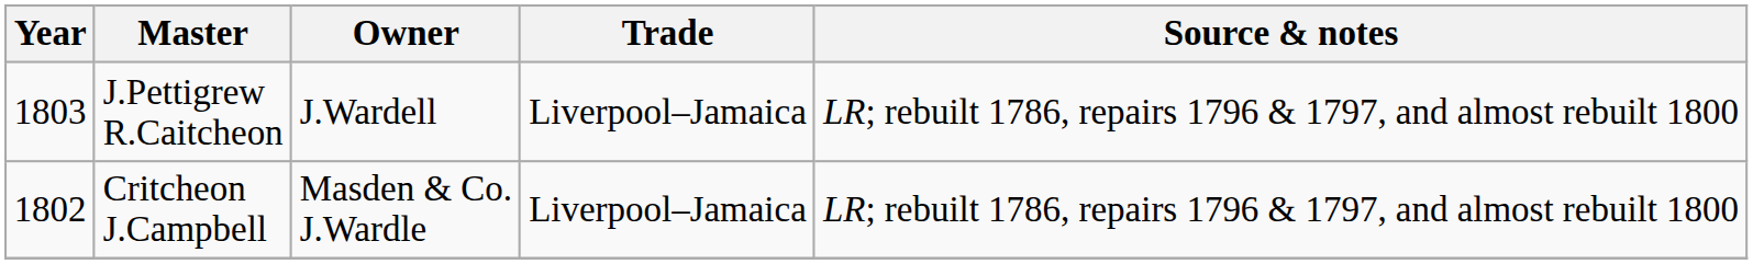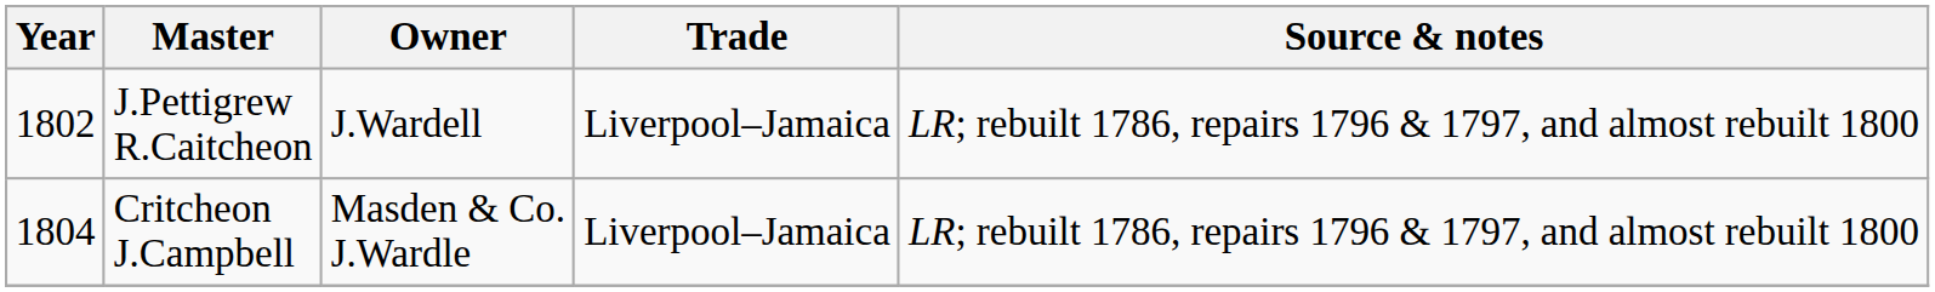J.Pettigrew R.Caitcheon | Year: 1803 -> 1802
Critcheon J.Campbell | Year: 1802 -> 1804
